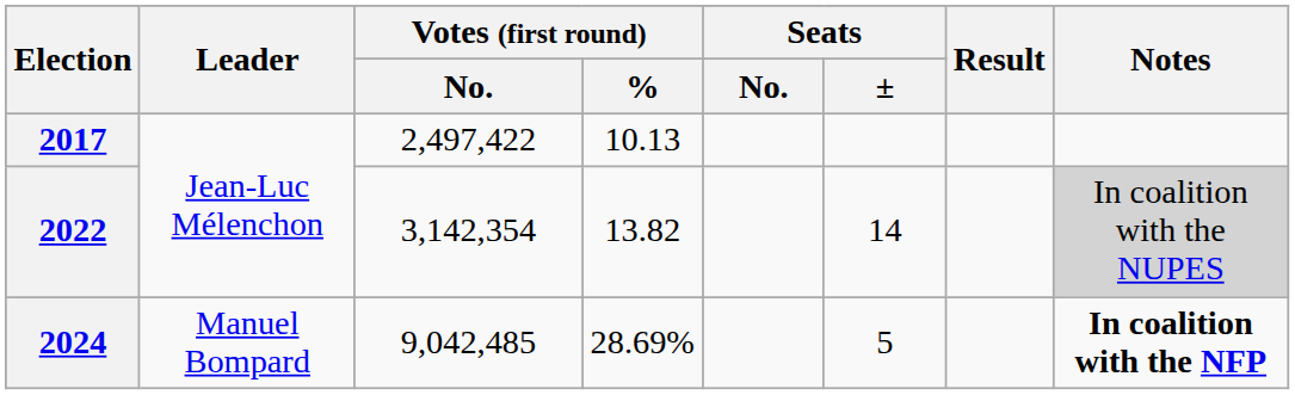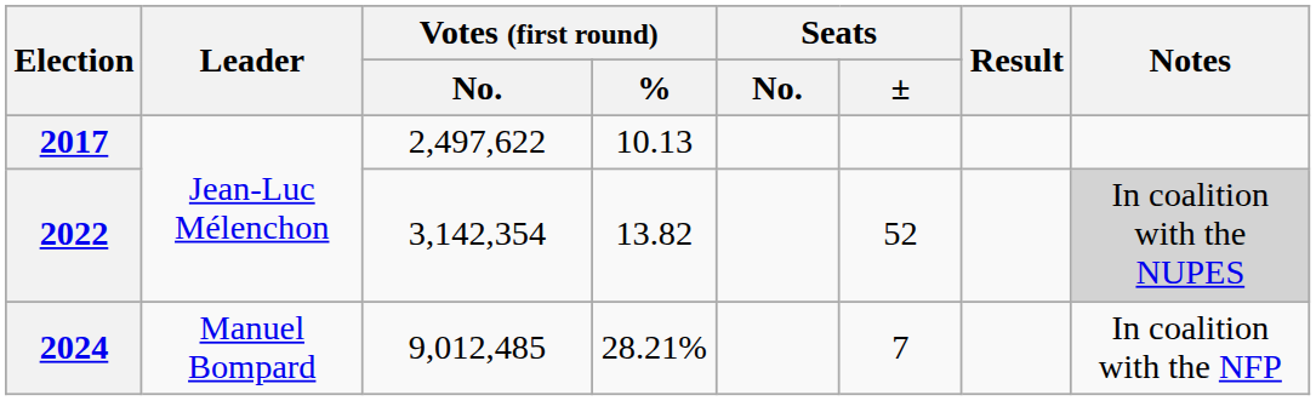2017 | Votes (first round) / No.: 2,497,422 -> 2,497,622
2022 | Seats / ±: 14 -> 52
2024 | Votes (first round) / No.: 9,042,485 -> 9,012,485
2024 | Votes (first round) / %: 28.69% -> 28.21%
2024 | Seats / ±: 5 -> 7
2024 | Notes: bold -> normal
